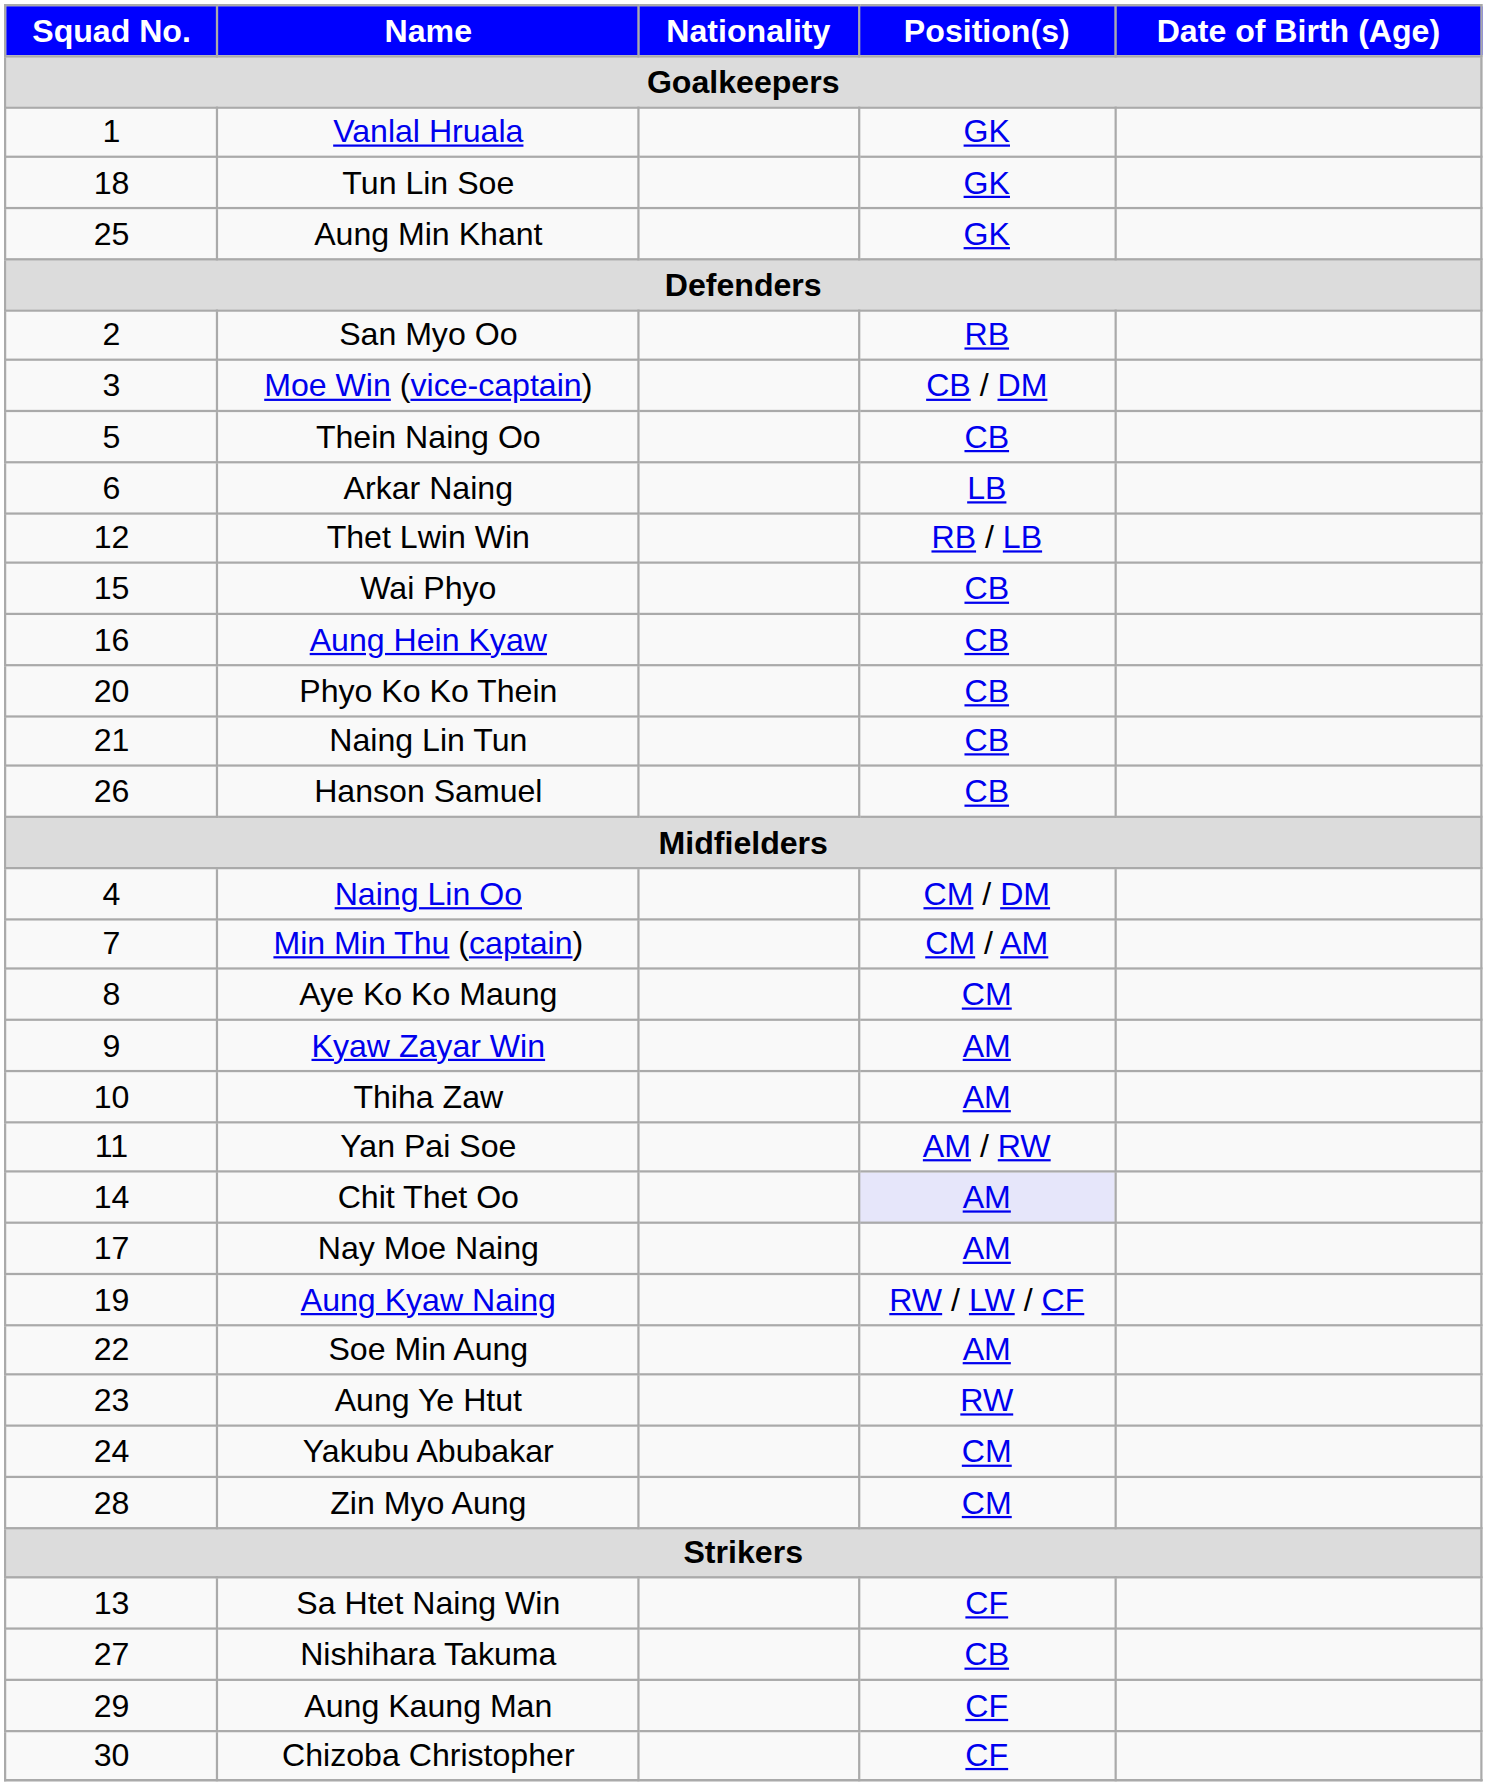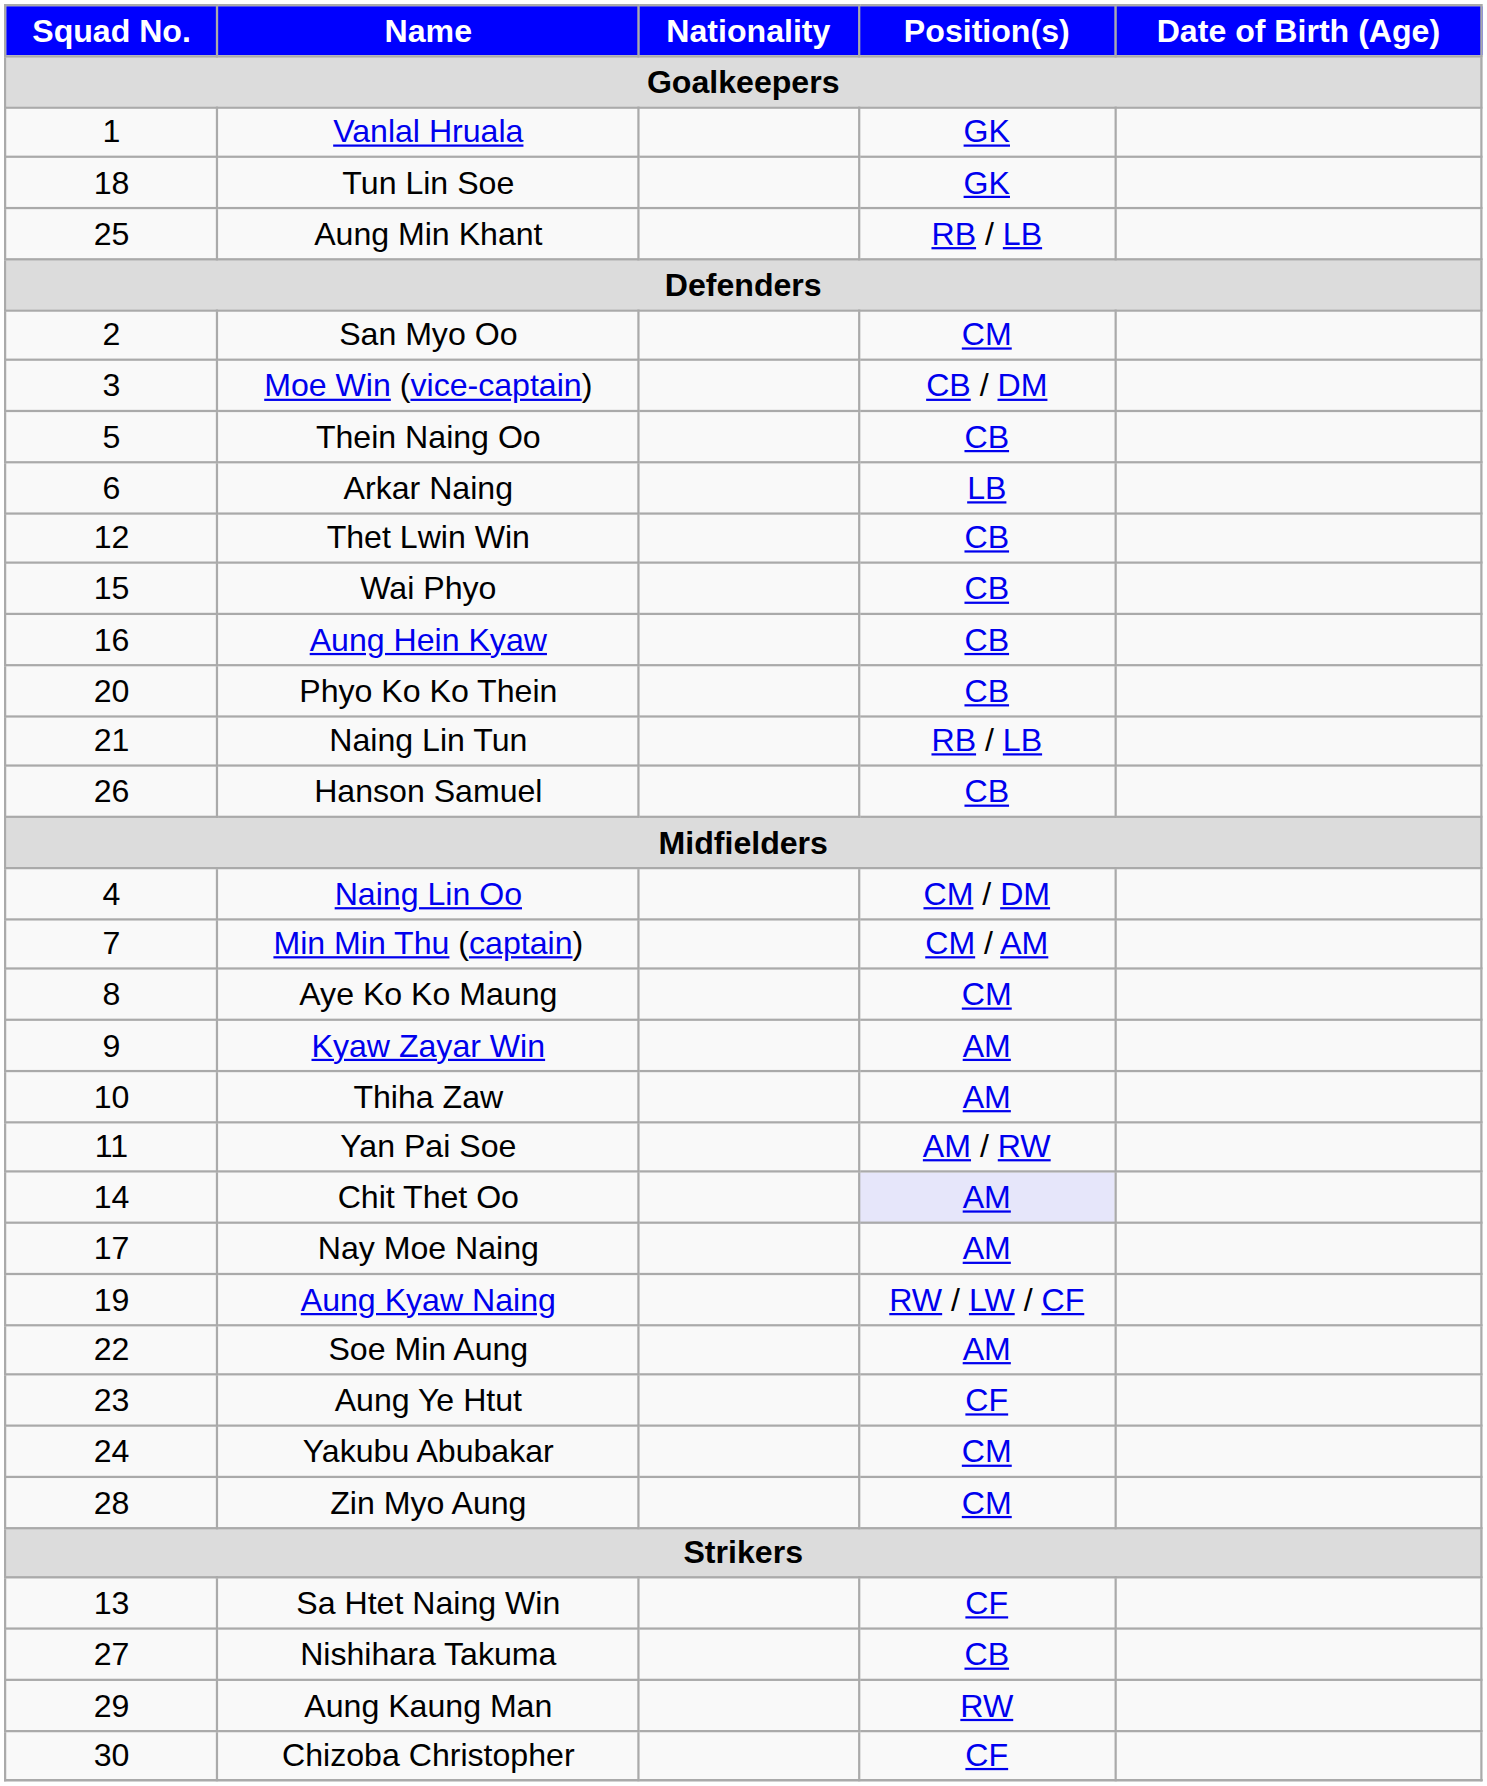Aung Min Khant | Position(s): GK -> RB / LB
San Myo Oo | Position(s): RB -> CM
Thet Lwin Win | Position(s): RB / LB -> CB
Naing Lin Tun | Position(s): CB -> RB / LB
Aung Ye Htut | Position(s): RW -> CF
Aung Kaung Man | Position(s): CF -> RW
